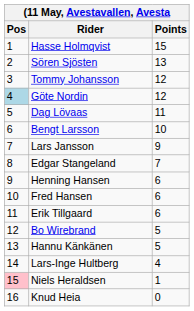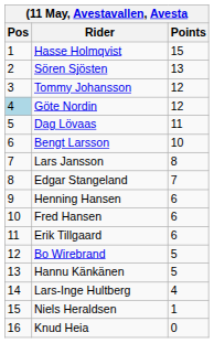Lars Jansson | Points: 9 -> 8
Niels Heraldsen | Pos: pink background -> no background
